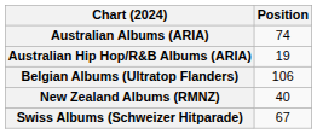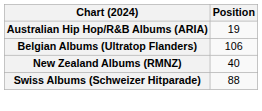- row: Australian Albums (ARIA) | 74
Swiss Albums (Schweizer Hitparade) | Position: 67 -> 88
